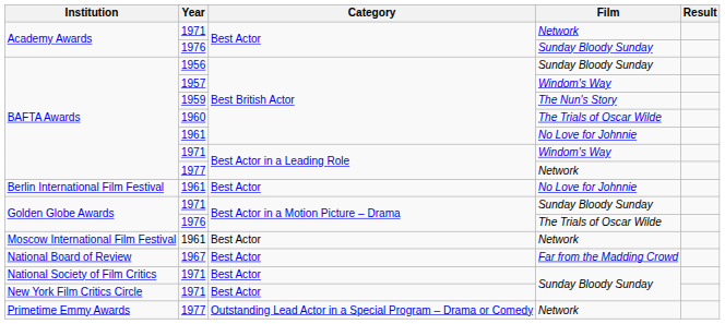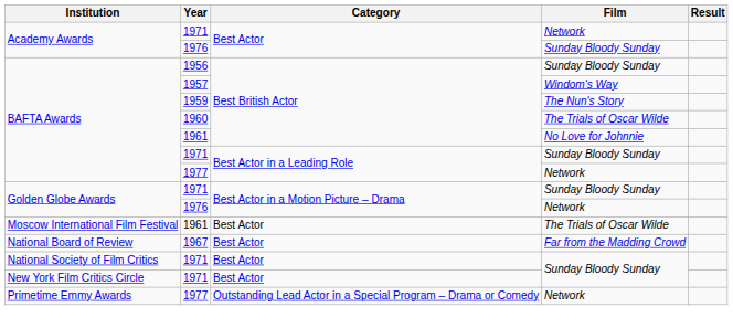BAFTA Awards / 1971 | Film: Windom's Way -> Sunday Bloody Sunday
- row: Berlin International Film Festival | 1961 | Best Actor | No Love for Johnnie
Golden Globe Awards / 1976 | Film: The Trials of Oscar Wilde -> Network
Moscow International Film Festival | Film: Network -> The Trials of Oscar Wilde
